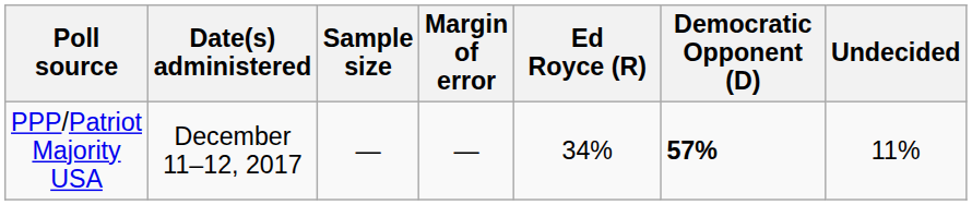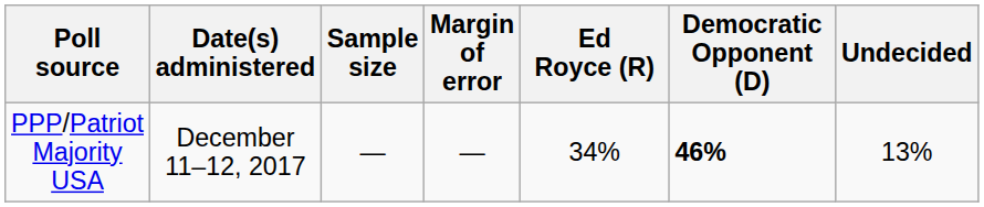PPP/Patriot Majority USA | Democratic Opponent (D): 57% -> 46%
PPP/Patriot Majority USA | Undecided: 11% -> 13%
